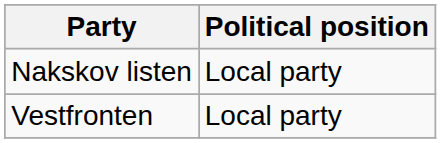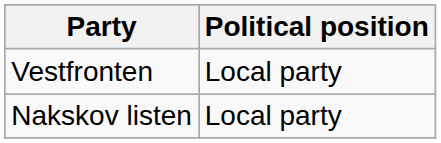rows swapped: Vestfronten <-> Nakskov listen
